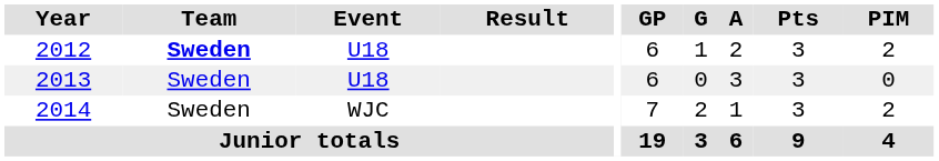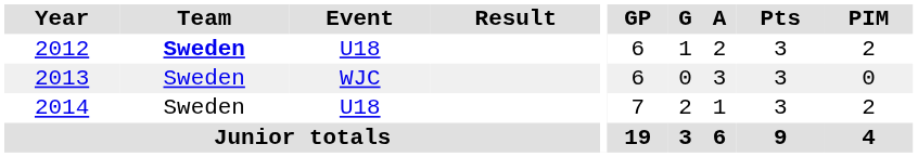2013 | Event: U18 -> WJC
2014 | Event: WJC -> U18
